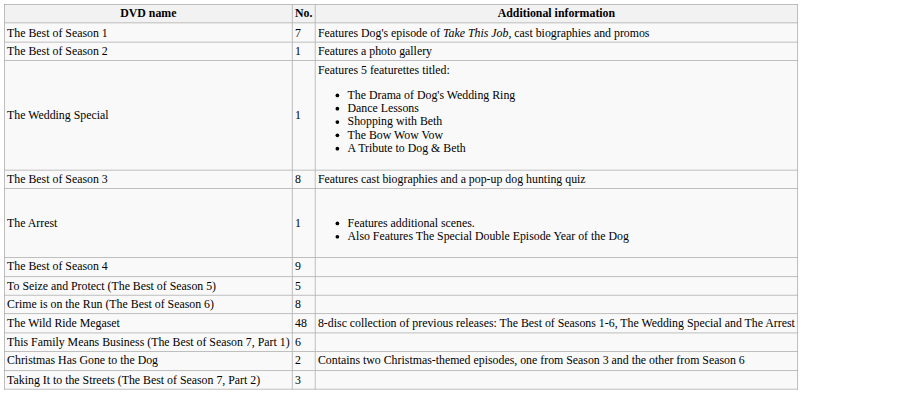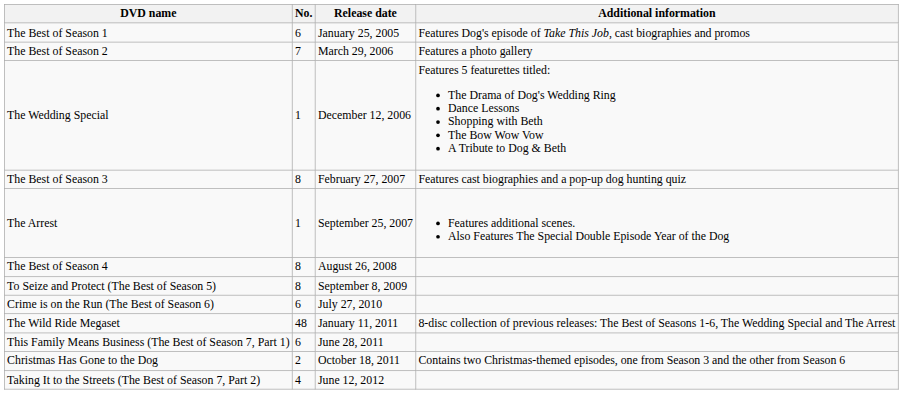+ column: Release date | January 25, 2005 | March 29, 2006 | December 12, 2006 | February 27, 2007 | September 25, 2007 | August 26, 2008 | September 8, 2009 | July 27, 2010 | January 11, 2011 | June 28, 2011 | October 18, 2011 | June 12, 2012
The Best of Season 1 | No.: 7 -> 6
The Best of Season 2 | No.: 1 -> 7
The Best of Season 4 | No.: 9 -> 8
To Seize and Protect (The Best of Season 5) | No.: 5 -> 8
Crime is on the Run (The Best of Season 6) | No.: 8 -> 6
Taking It to the Streets (The Best of Season 7, Part 2) | No.: 3 -> 4
